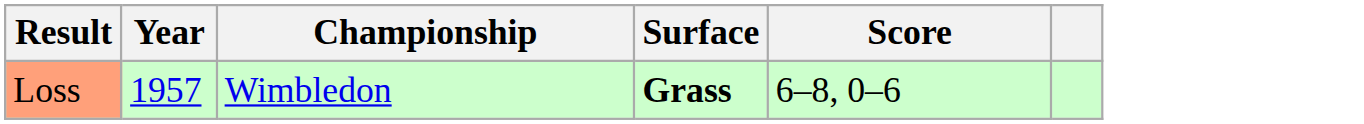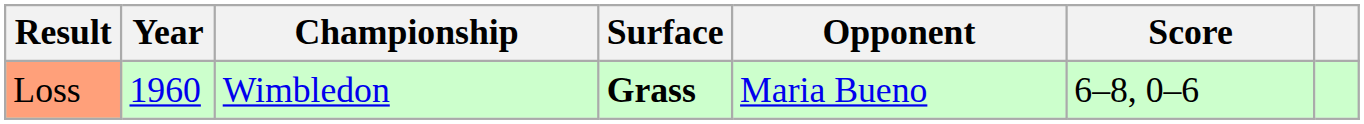+ column: Opponent | Maria Bueno
Loss | Year: 1957 -> 1960
